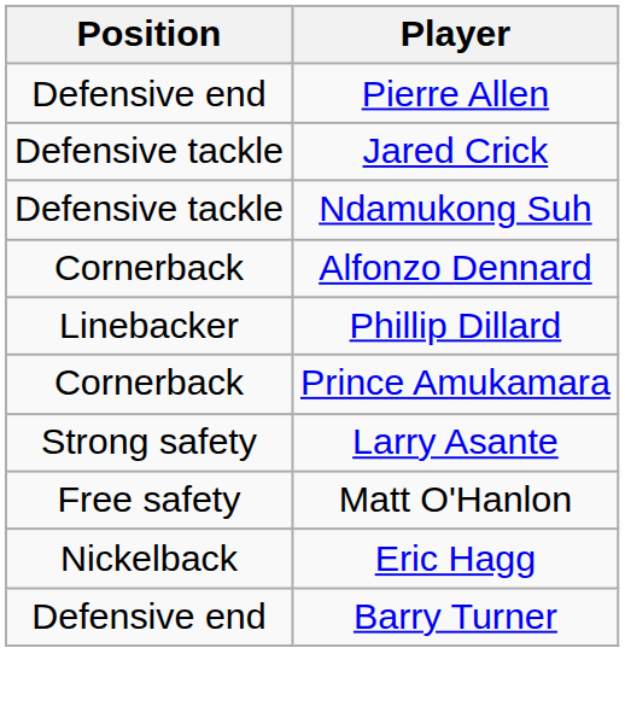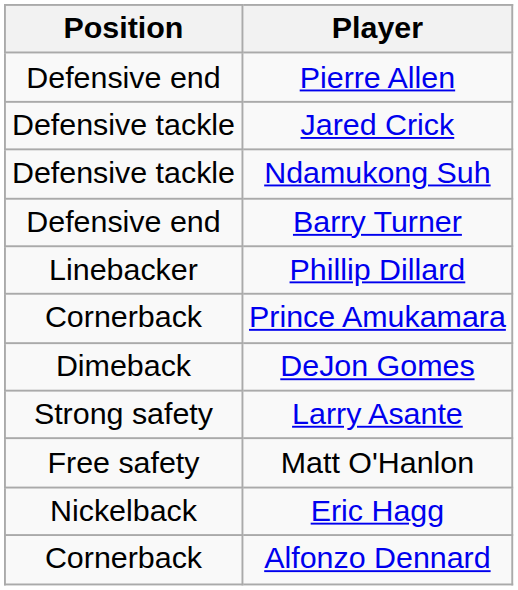rows swapped: Barry Turner <-> Alfonzo Dennard
+ row: Dimeback | DeJon Gomes
